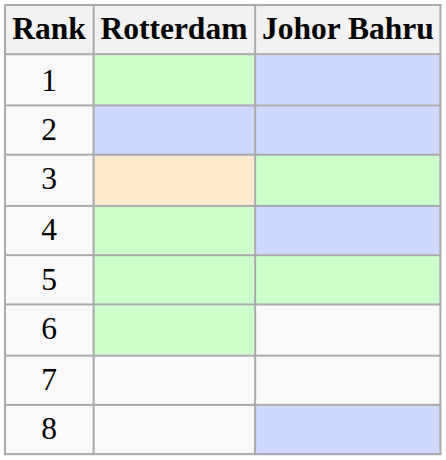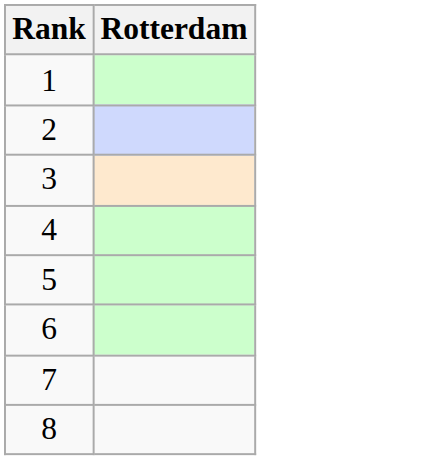- column: Johor Bahru
